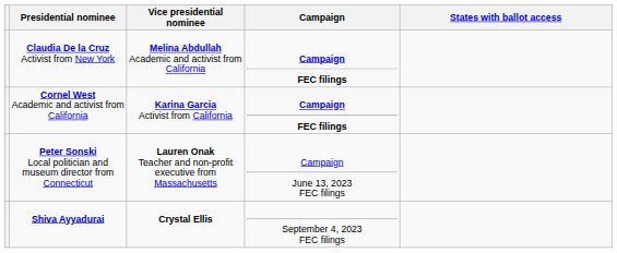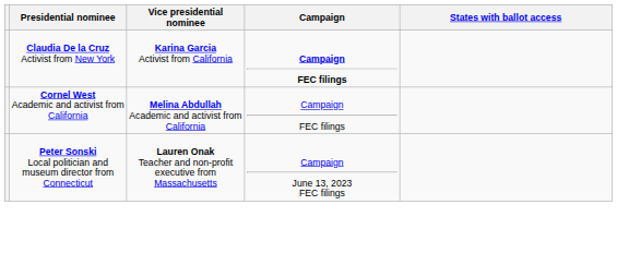Claudia De la Cruz Activist from New York | Vice presidential nominee: Melina Abdullah Academic and activist from California -> Karina Garcia Activist from California
Cornel West Academic and activist from California | Vice presidential nominee: Karina Garcia Activist from California -> Melina Abdullah Academic and activist from California
Cornel West Academic and activist from California | Campaign: bold -> normal
- row: Shiva Ayyadurai | Crystal Ellis | September 4, 2023 FEC filings
